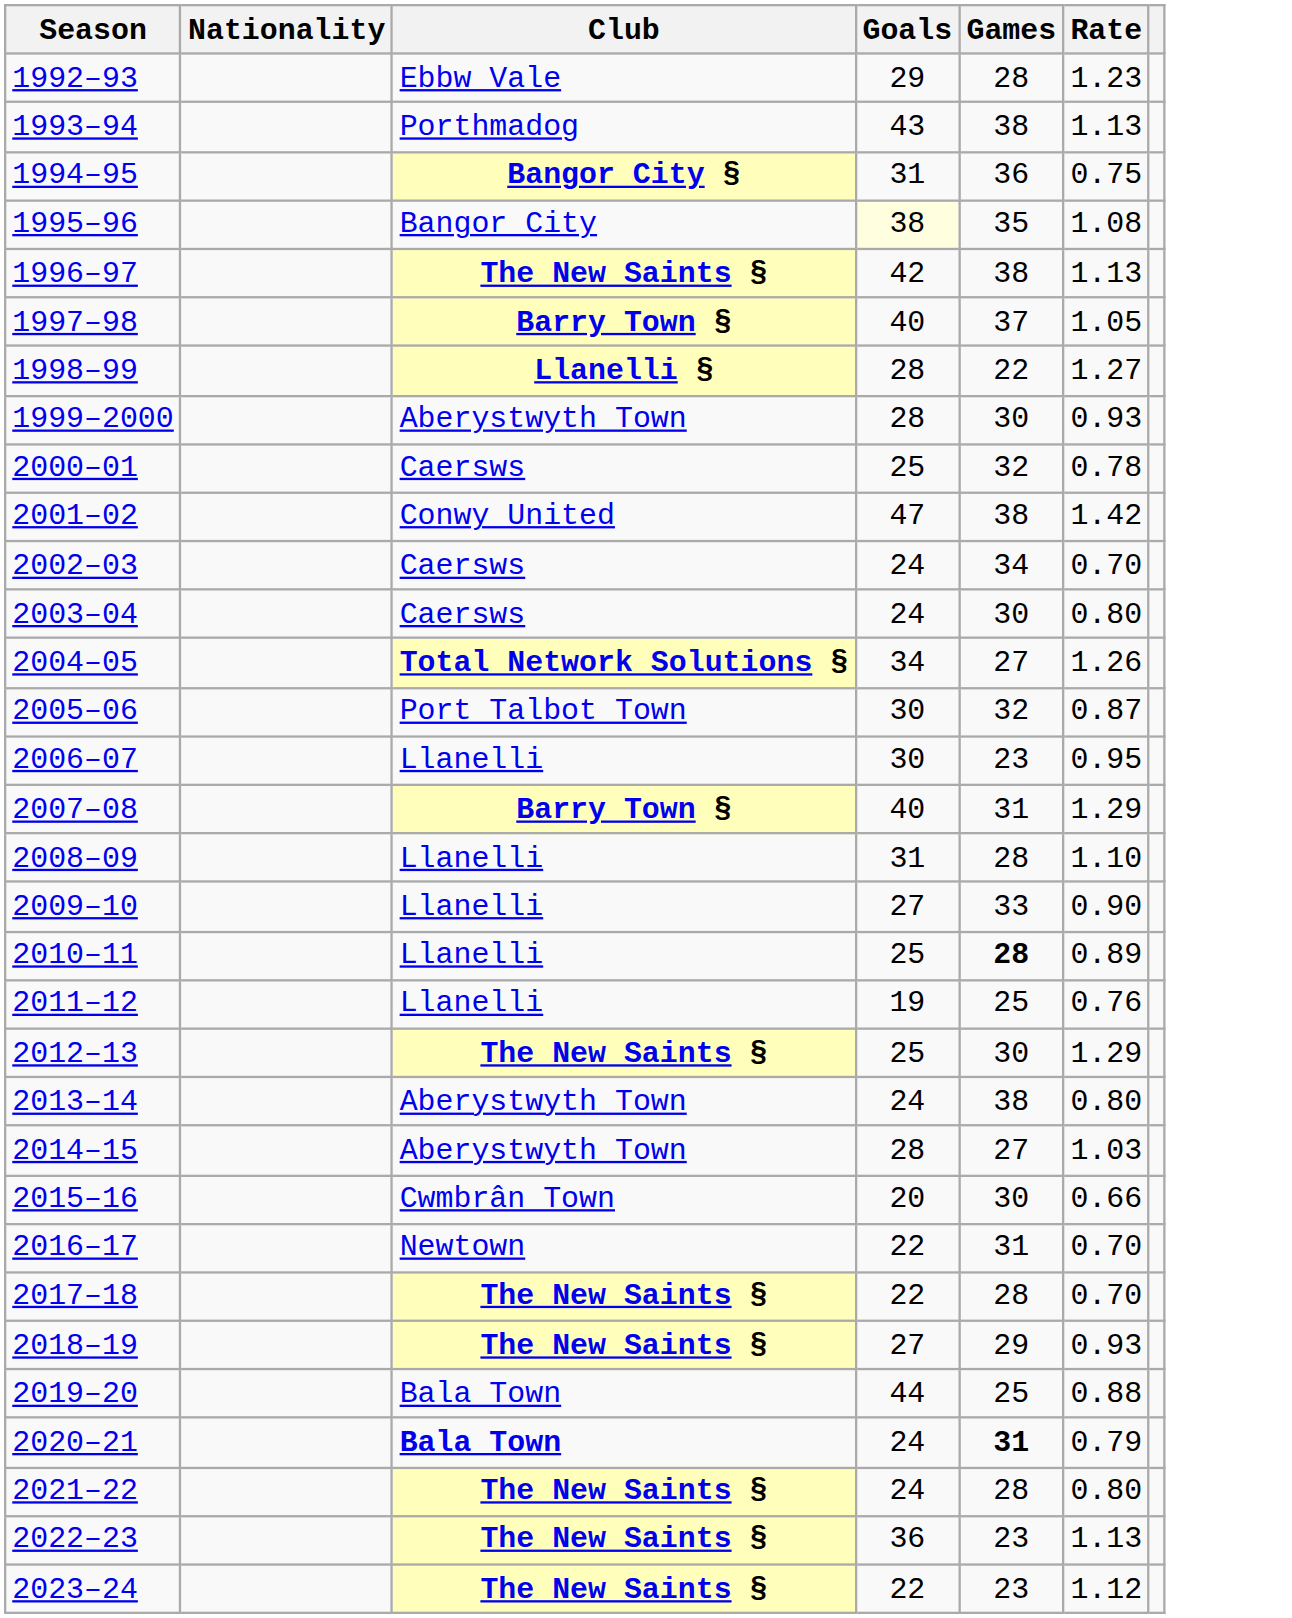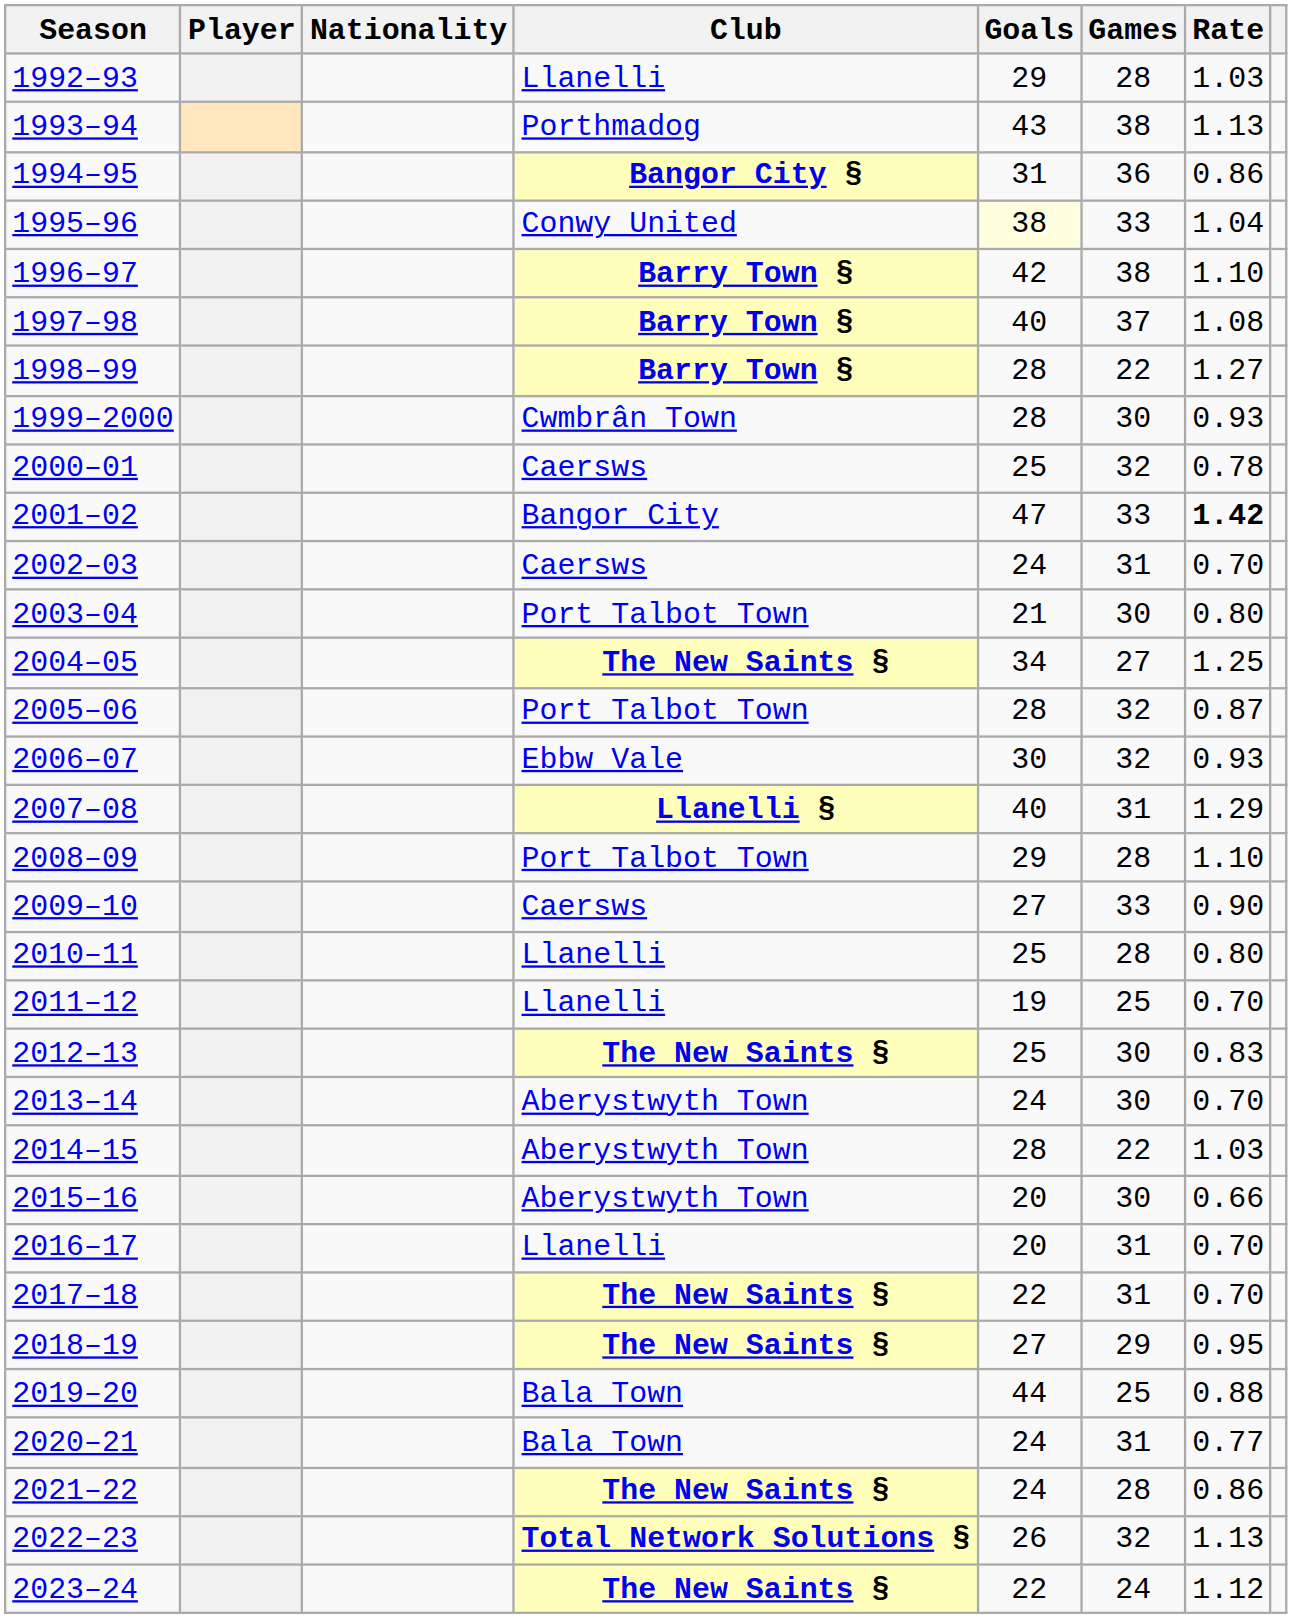+ column: Player
1992–93 | Club: Ebbw Vale -> Llanelli
1992–93 | Rate: 1.23 -> 1.03
1994–95 | Rate: 0.75 -> 0.86
1995–96 | Club: Bangor City -> Conwy United
1995–96 | Games: 35 -> 33
1995–96 | Rate: 1.08 -> 1.04
1996–97 | Club: The New Saints § -> Barry Town §
1996–97 | Rate: 1.13 -> 1.10
1997–98 | Rate: 1.05 -> 1.08
1998–99 | Club: Llanelli § -> Barry Town §
1999–2000 | Club: Aberystwyth Town -> Cwmbrân Town
2001–02 | Club: Conwy United -> Bangor City
2001–02 | Games: 38 -> 33
2001–02 | Rate: normal -> bold
2002–03 | Games: 34 -> 31
2003–04 | Club: Caersws -> Port Talbot Town
2003–04 | Goals: 24 -> 21
2004–05 | Club: Total Network Solutions § -> The New Saints §
2004–05 | Rate: 1.26 -> 1.25
2005–06 | Goals: 30 -> 28
2006–07 | Club: Llanelli -> Ebbw Vale
2006–07 | Games: 23 -> 32
2006–07 | Rate: 0.95 -> 0.93
2007–08 | Club: Barry Town § -> Llanelli §
2008–09 | Club: Llanelli -> Port Talbot Town
2008–09 | Goals: 31 -> 29
2009–10 | Club: Llanelli -> Caersws
2010–11 | Games: bold -> normal
2010–11 | Rate: 0.89 -> 0.80
2011–12 | Rate: 0.76 -> 0.70
2012–13 | Rate: 1.29 -> 0.83
2013–14 | Games: 38 -> 30
2013–14 | Rate: 0.80 -> 0.70
2014–15 | Games: 27 -> 22
2015–16 | Club: Cwmbrân Town -> Aberystwyth Town
2016–17 | Club: Newtown -> Llanelli
2016–17 | Goals: 22 -> 20
2017–18 | Games: 28 -> 31
2018–19 | Rate: 0.93 -> 0.95
2020–21 | Club: bold -> normal
2020–21 | Games: bold -> normal
2020–21 | Rate: 0.79 -> 0.77
2021–22 | Rate: 0.80 -> 0.86
2022–23 | Club: The New Saints § -> Total Network Solutions §
2022–23 | Goals: 36 -> 26
2022–23 | Games: 23 -> 32
2023–24 | Games: 23 -> 24
